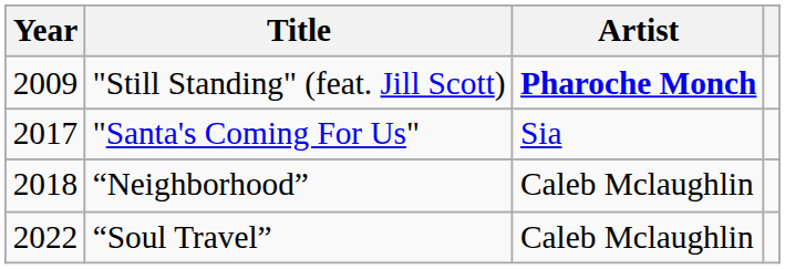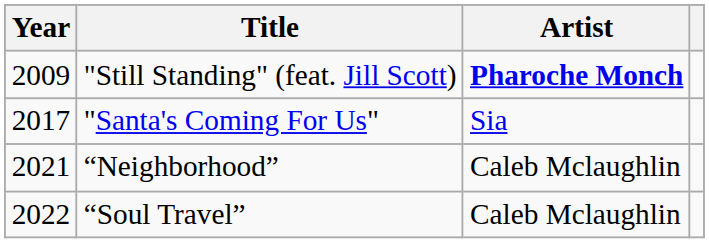“Neighborhood” | Year: 2018 -> 2021
